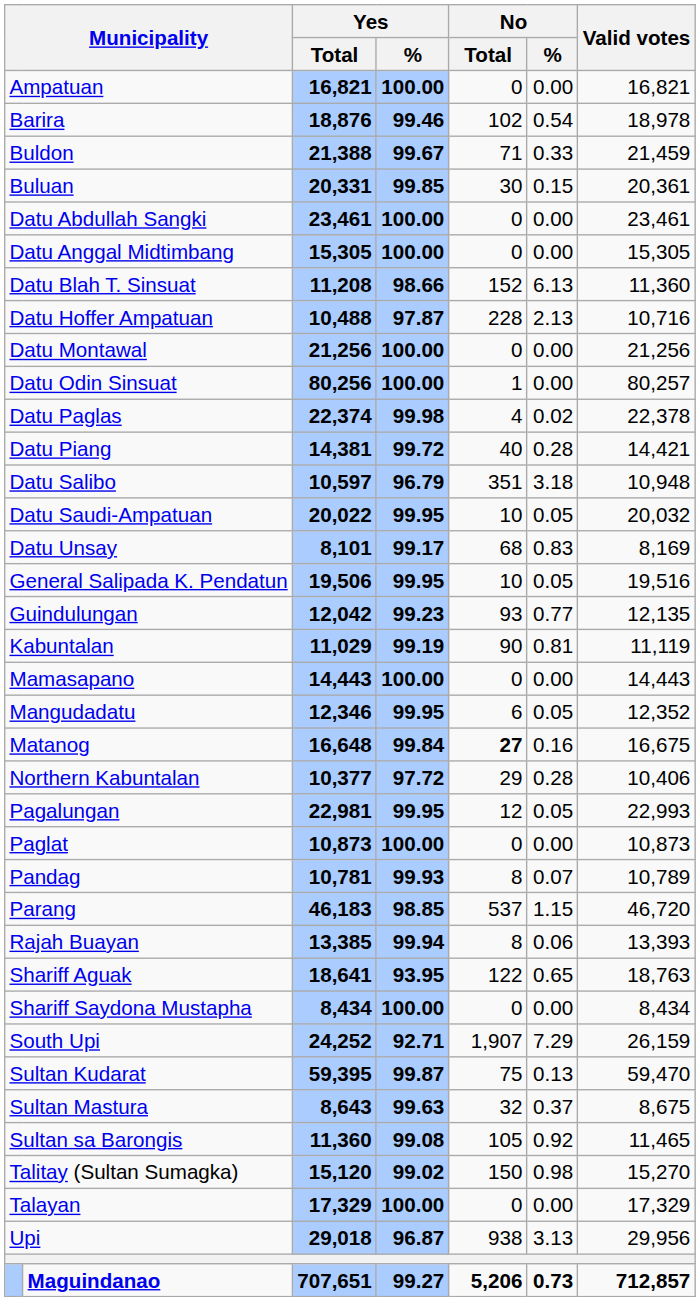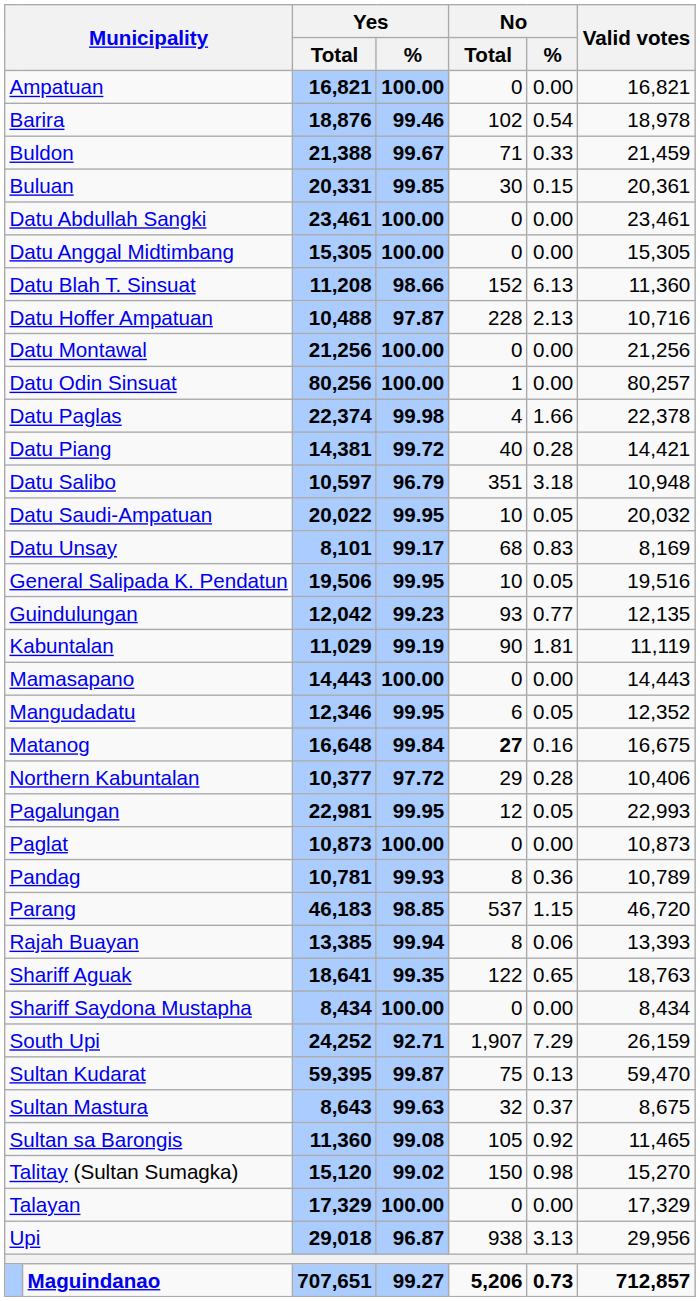Datu Paglas | No / %: 0.02 -> 1.66
Kabuntalan | No / %: 0.81 -> 1.81
Pandag | No / %: 0.07 -> 0.36
Shariff Aguak | Yes / %: 93.95 -> 99.35
